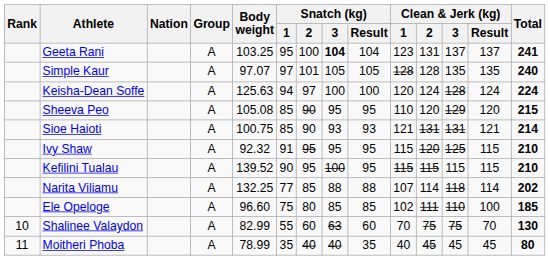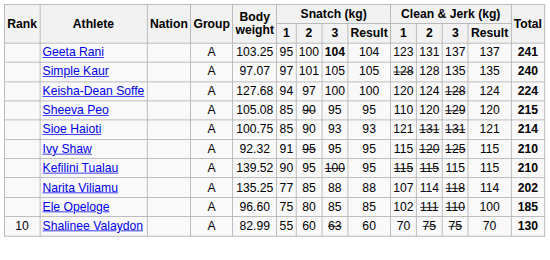Keisha-Dean Soffe | Body weight: 125.63 -> 127.68
Narita Viliamu | Body weight: 132.25 -> 135.25
- row: 11 | Moitheri Phoba | A | 78.99 | 35 | 40 | 40 | 35 | 40 | 45 | 45 | 45 | 80
